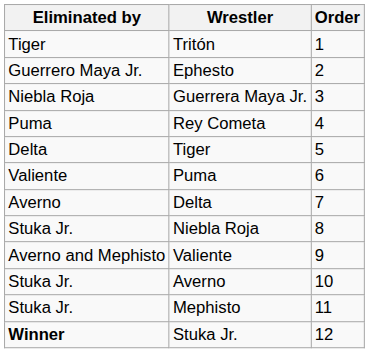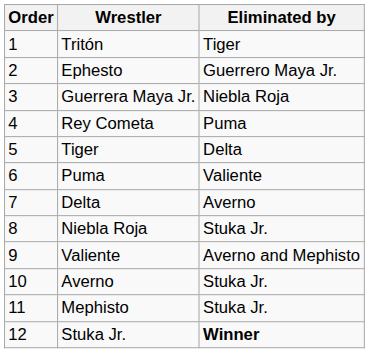columns swapped: Order <-> Eliminated by
